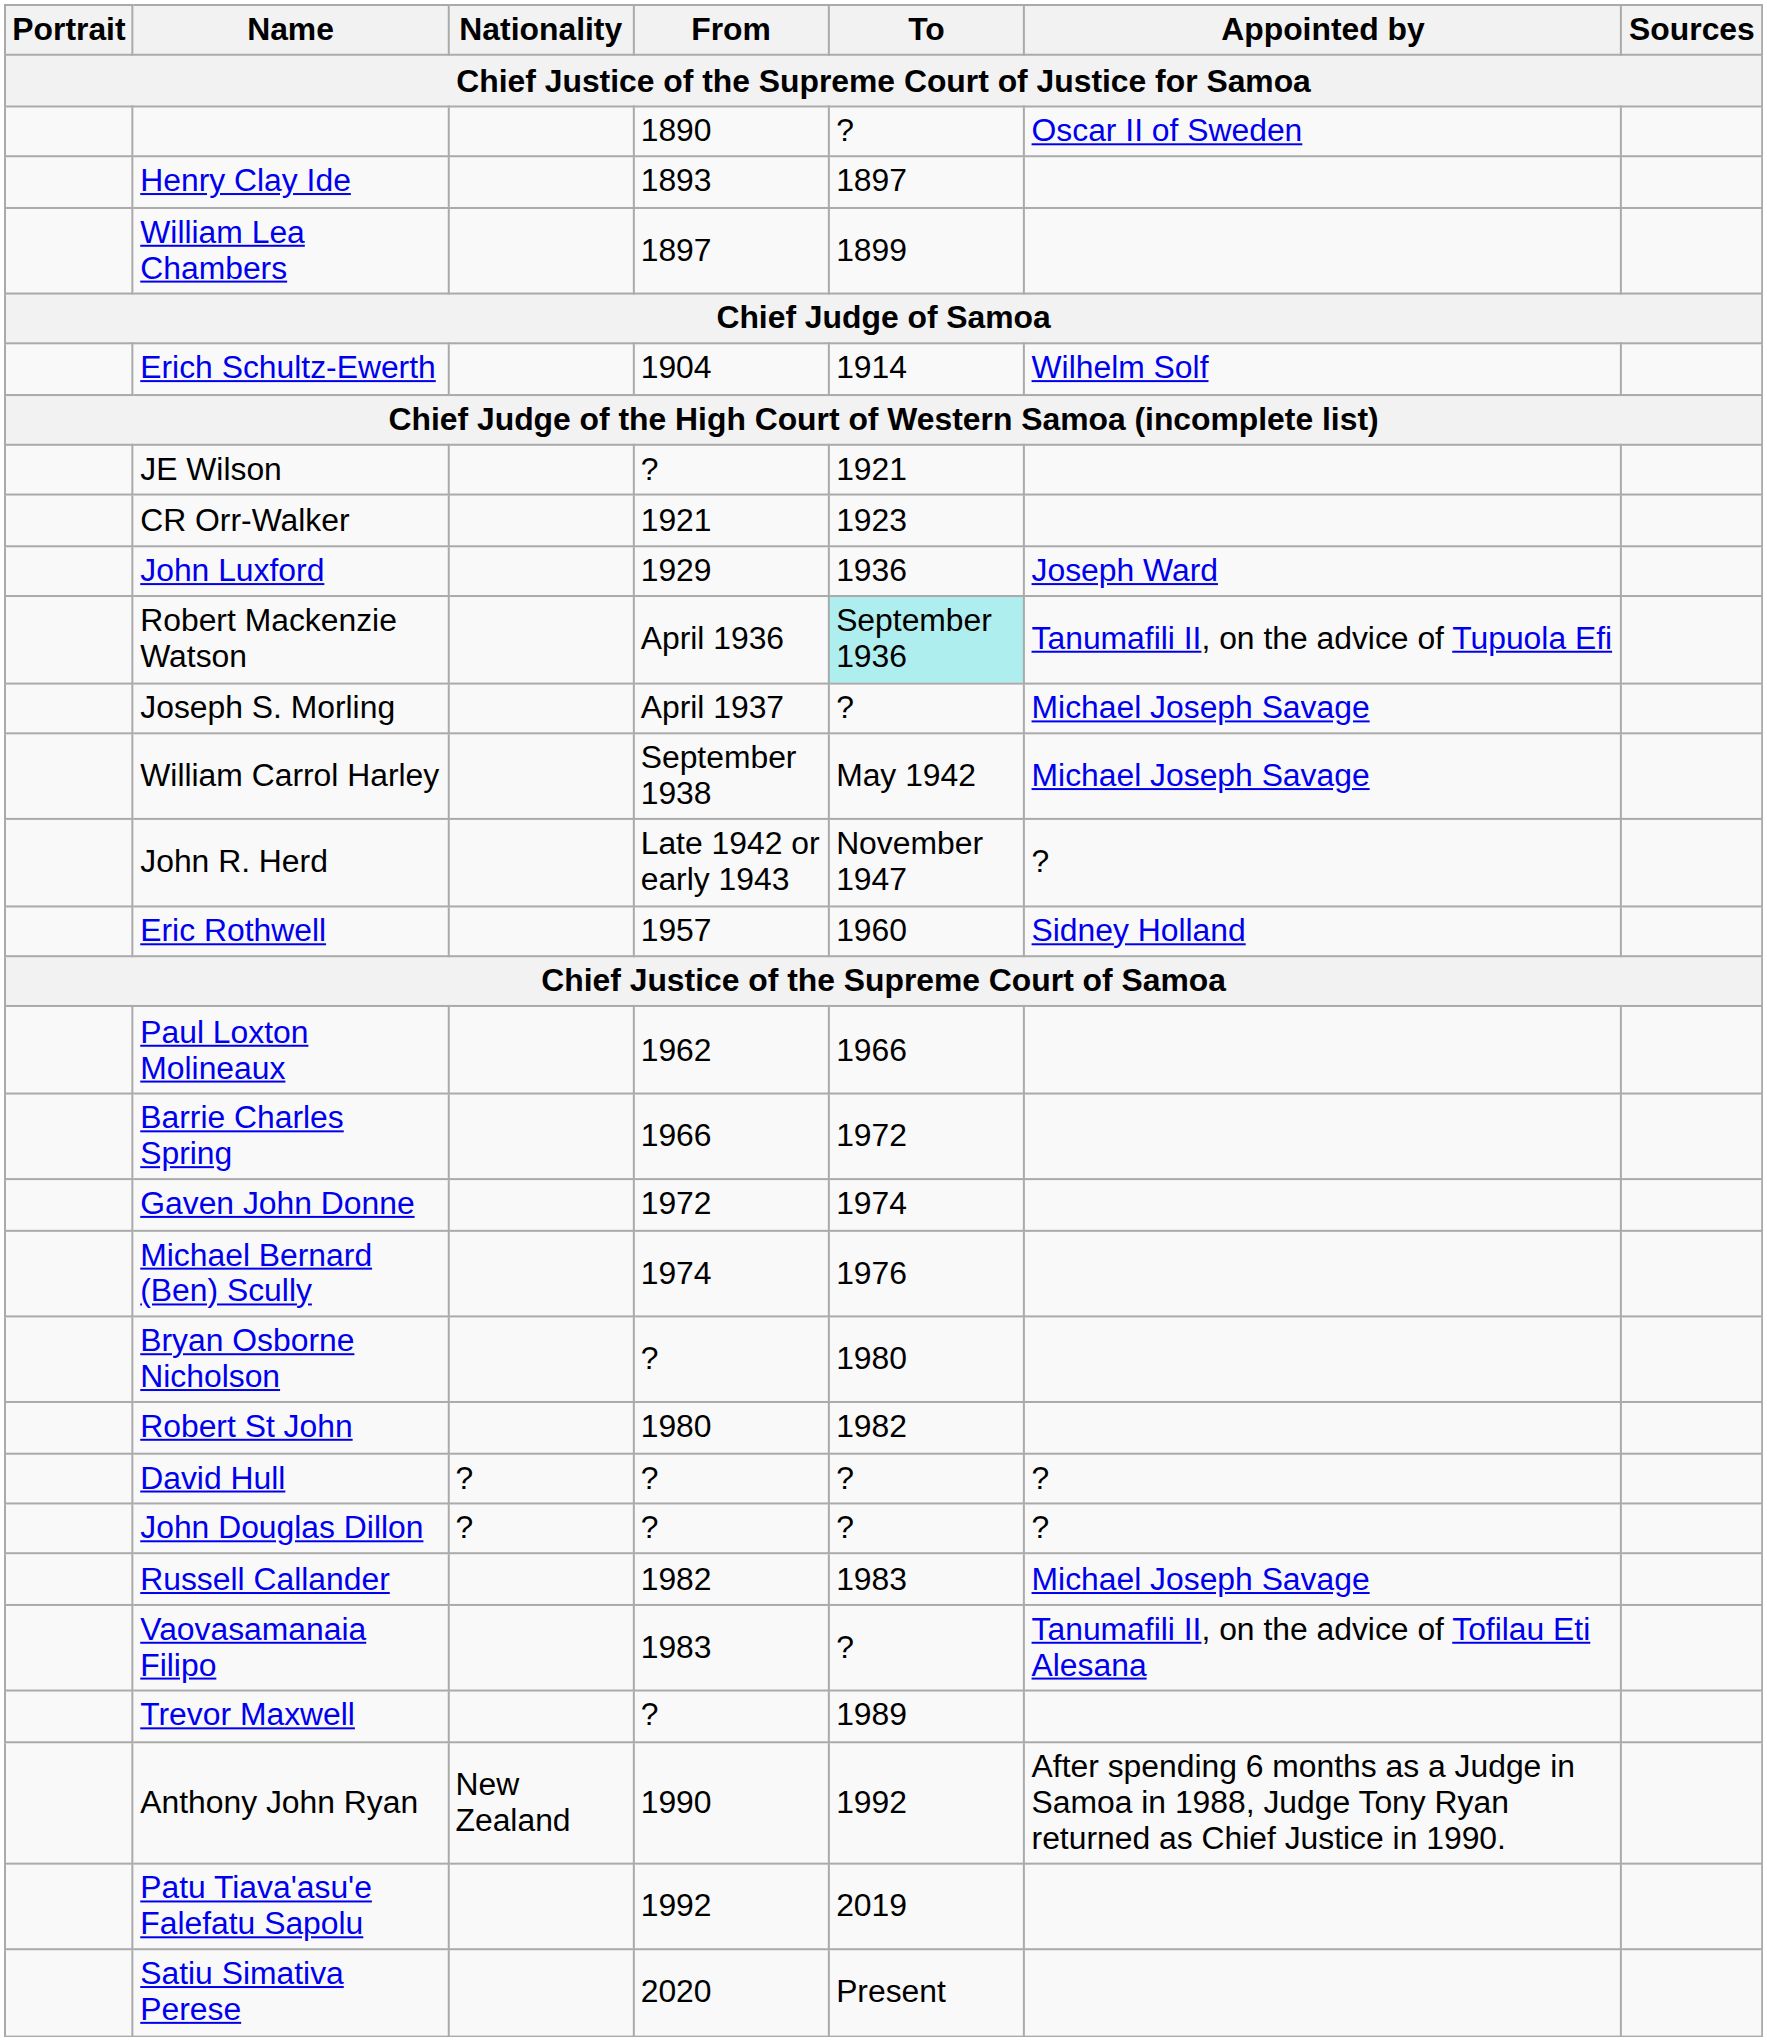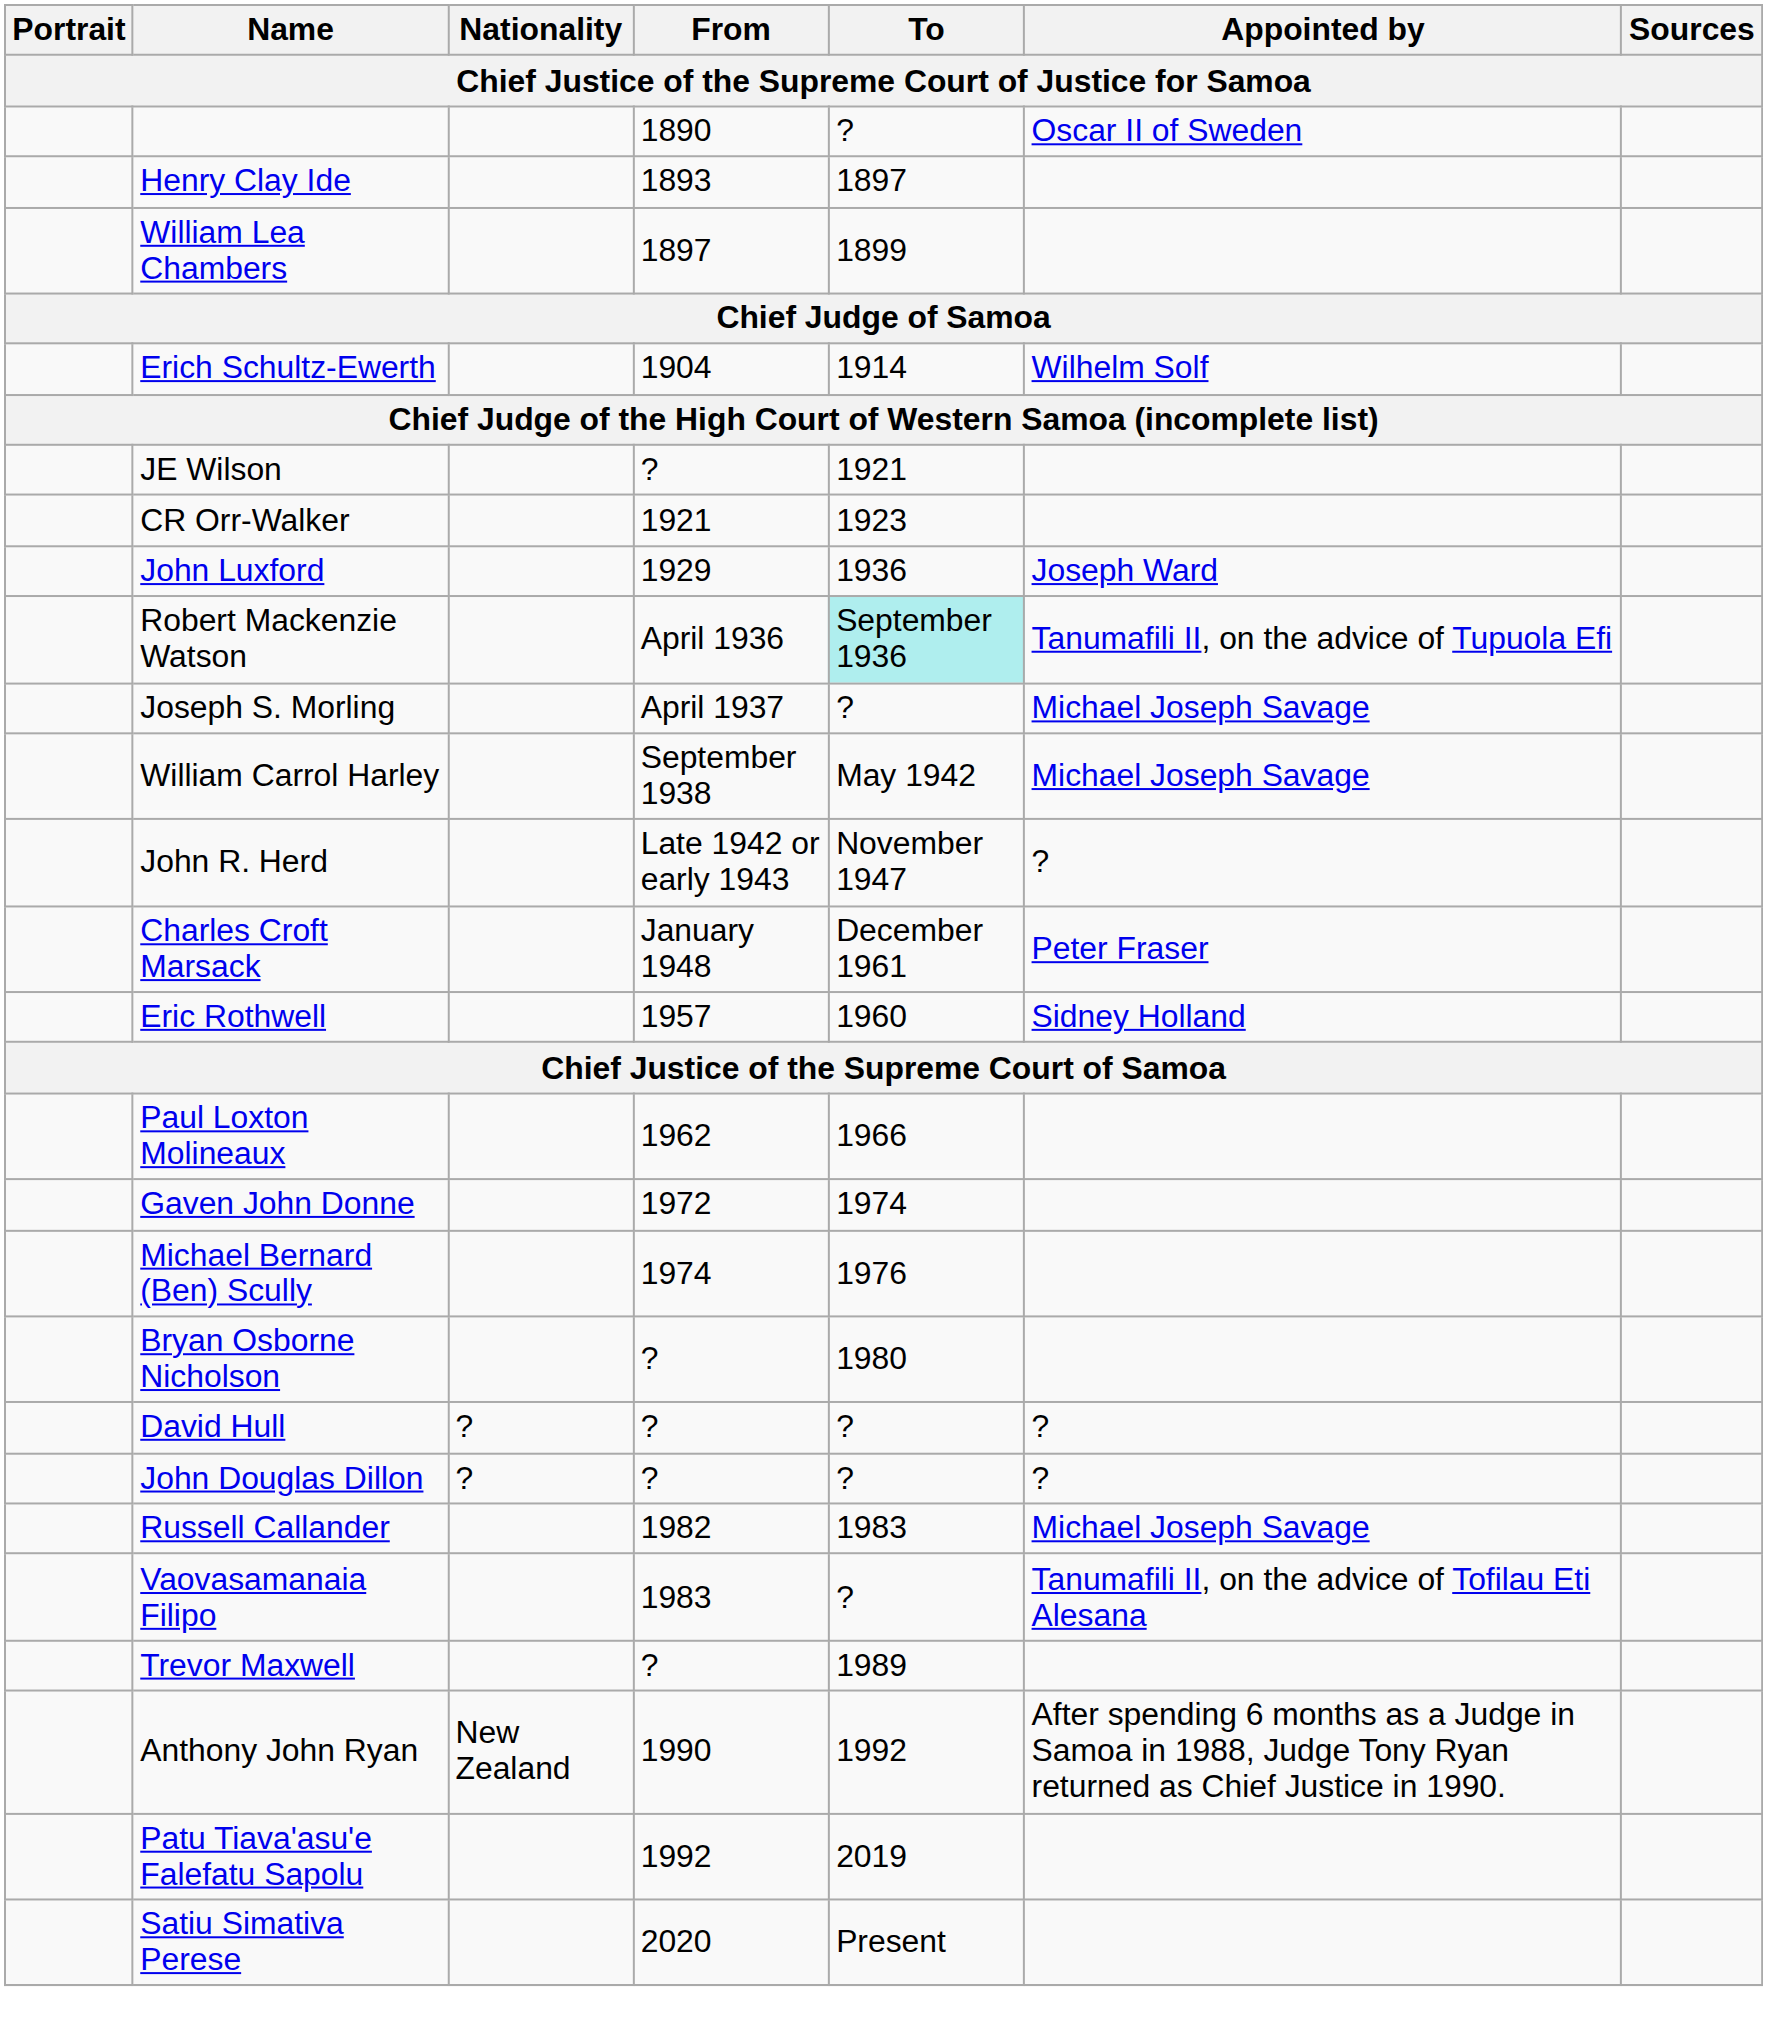+ row: Charles Croft Marsack | January 1948 | December 1961 | Peter Fraser
- row: Barrie Charles Spring | 1966 | 1972
- row: Robert St John | 1980 | 1982
